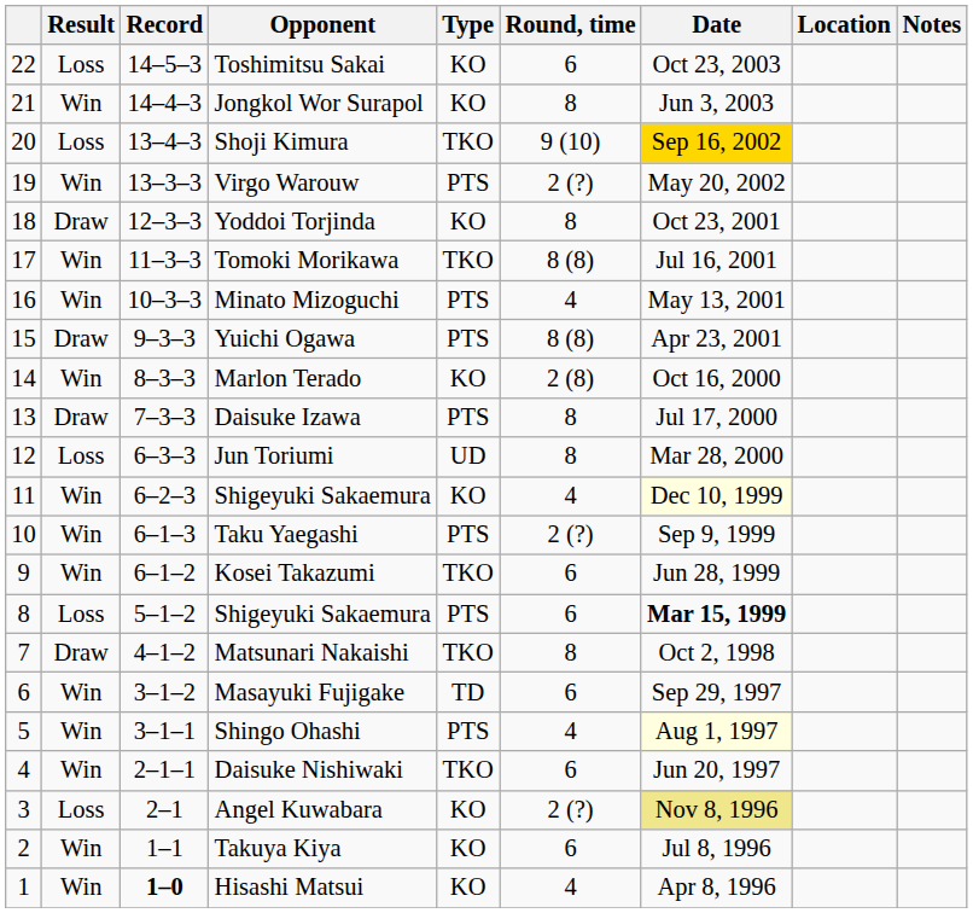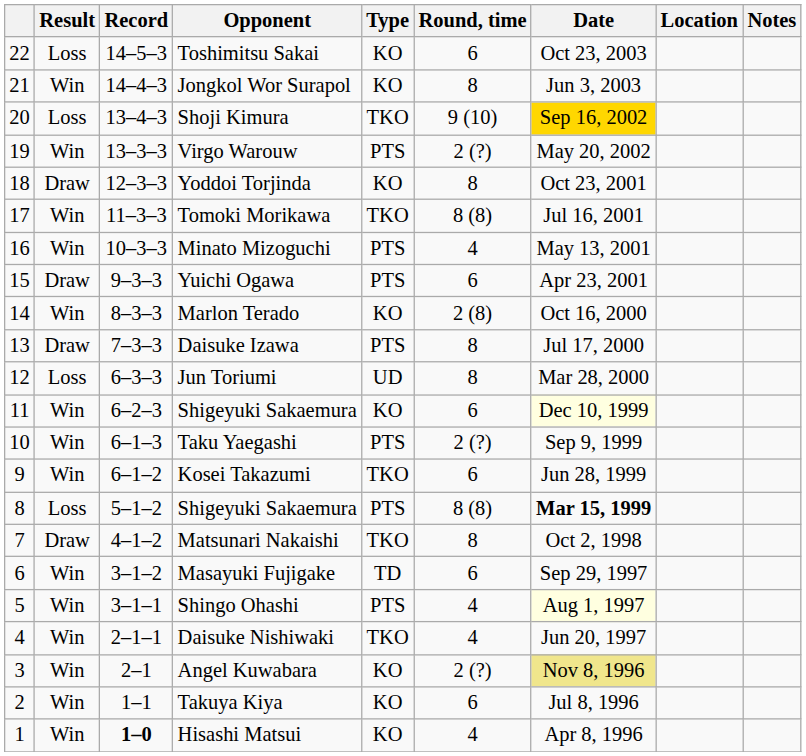Yuichi Ogawa | Round, time: 8 (8) -> 6
11 / Shigeyuki Sakaemura | Round, time: 4 -> 6
8 / Shigeyuki Sakaemura | Round, time: 6 -> 8 (8)
Daisuke Nishiwaki | Round, time: 6 -> 4
Angel Kuwabara | Result: Loss -> Win
